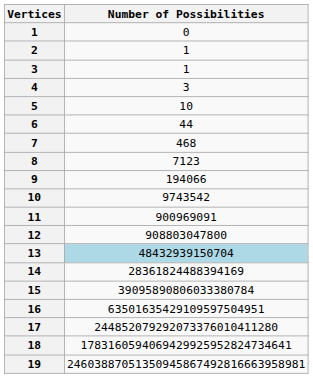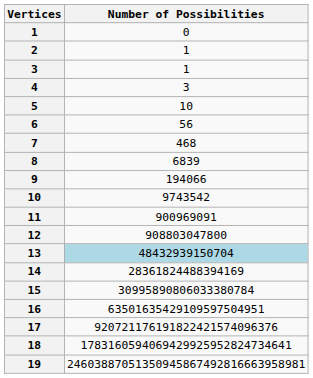6 | Number of Possibilities: 44 -> 56
8 | Number of Possibilities: 7123 -> 6839
15 | Number of Possibilities: 39095890806033380784 -> 30995890806033380784
17 | Number of Possibilities: 244852079292073376010411280 -> 920721176191822421574096376
